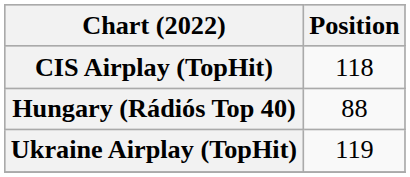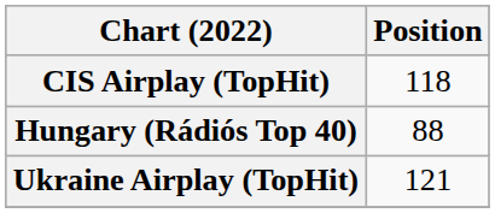Ukraine Airplay (TopHit) | Position: 119 -> 121
